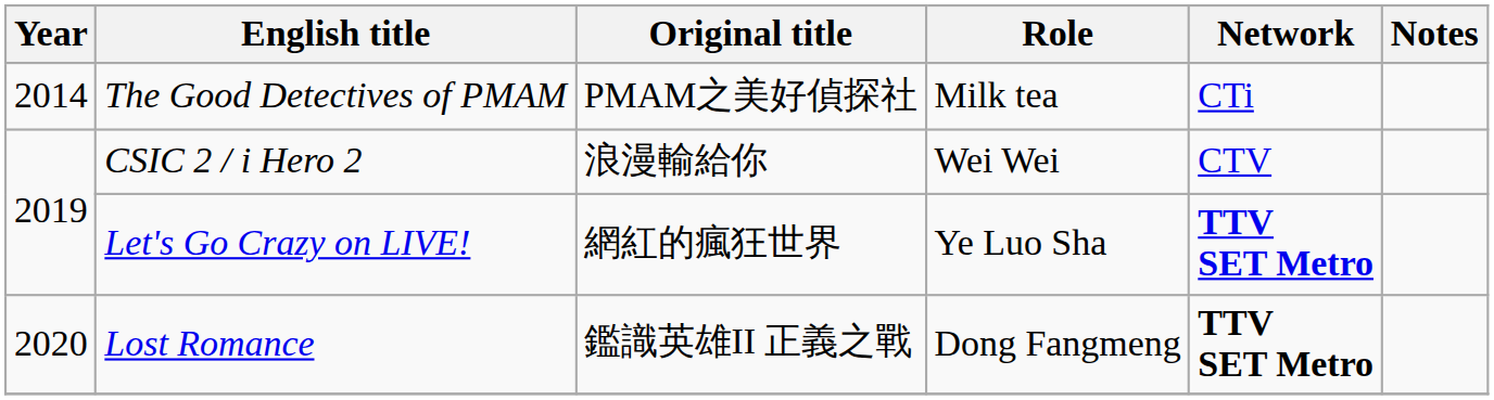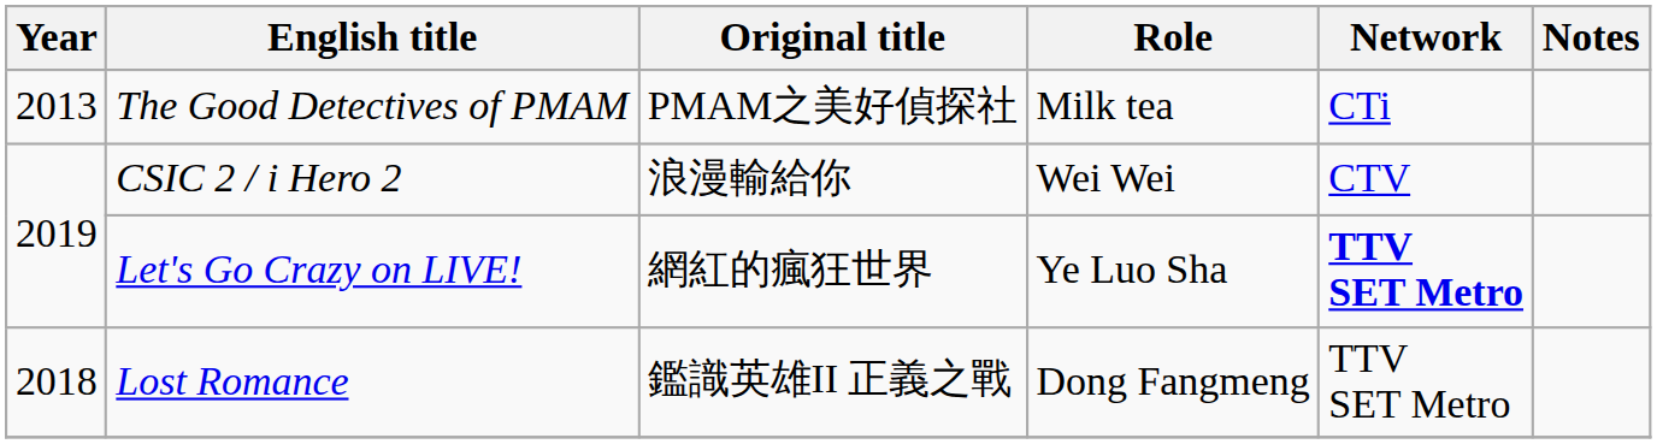The Good Detectives of PMAM | Year: 2014 -> 2013
Lost Romance | Year: 2020 -> 2018
Lost Romance | Network: bold -> normal
